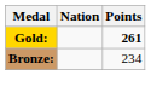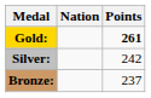+ row: Silver: | 242
Bronze: | Points: 234 -> 237
